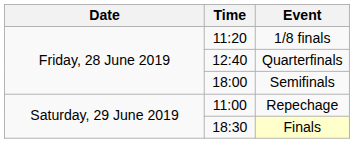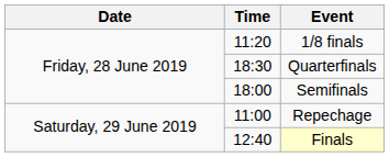Quarterfinals | Time: 12:40 -> 18:30
Finals | Time: 18:30 -> 12:40
